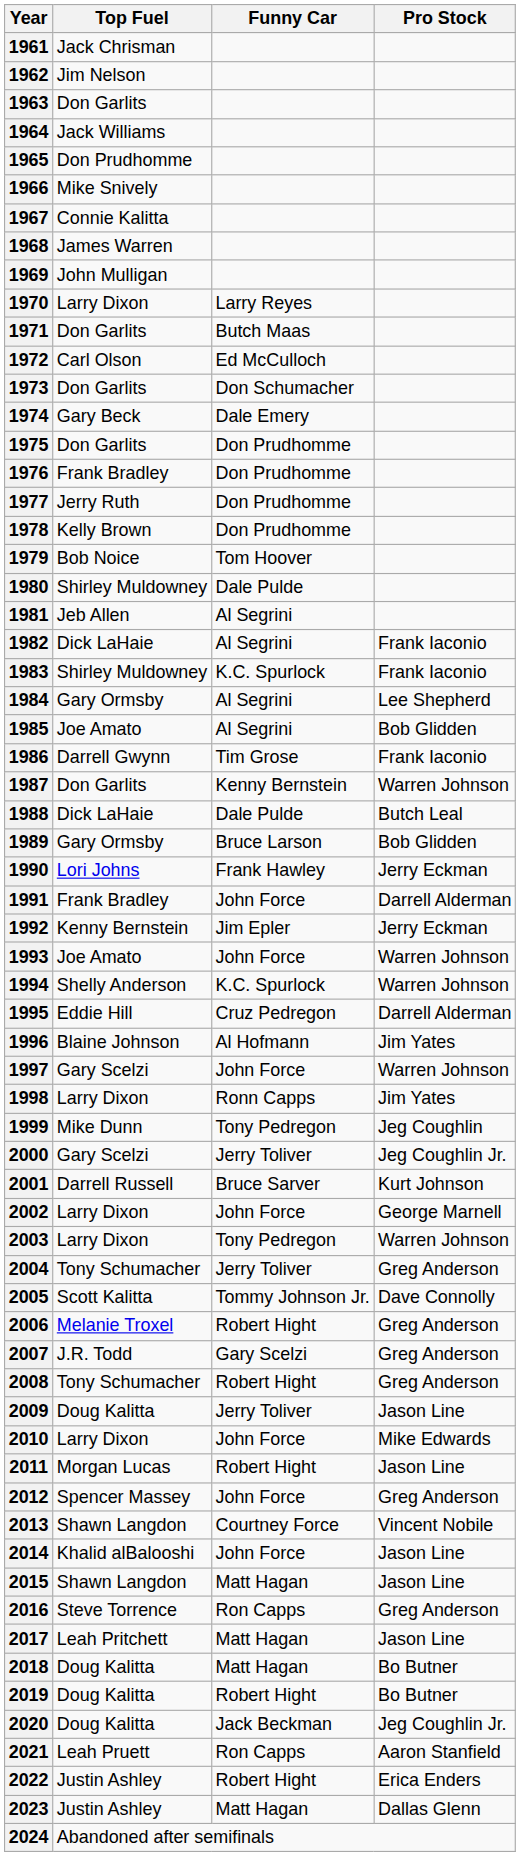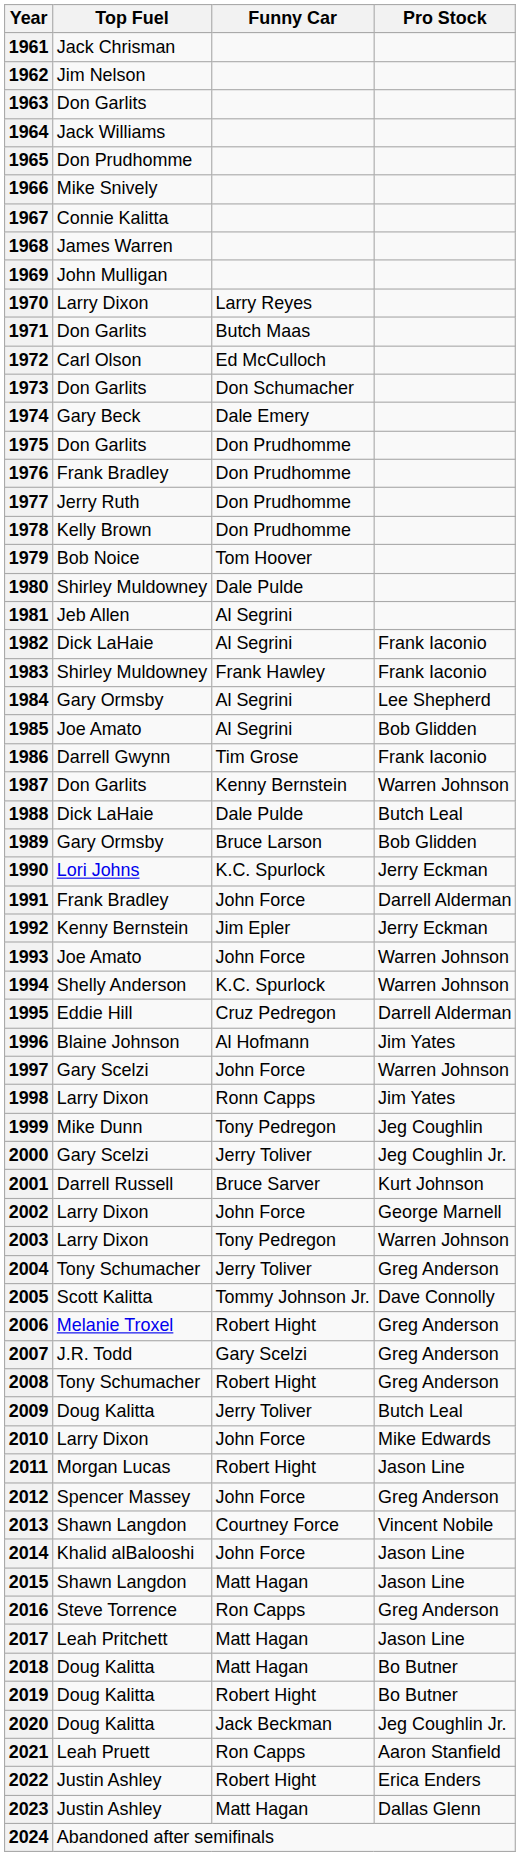1983 | Funny Car: K.C. Spurlock -> Frank Hawley
1990 | Funny Car: Frank Hawley -> K.C. Spurlock
2009 | Pro Stock: Jason Line -> Butch Leal
